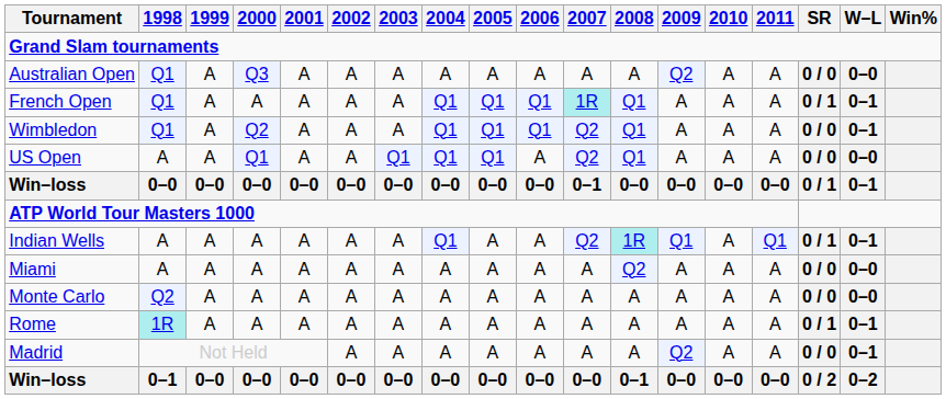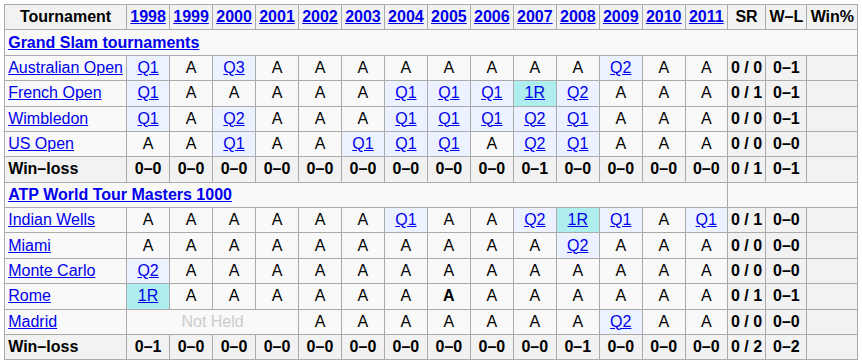Australian Open | W–L: 0–0 -> 0–1
French Open | 2008: Q1 -> Q2
Indian Wells | W–L: 0–1 -> 0–0
Rome | 2005: normal -> bold
Madrid | W–L: 0–1 -> 0–0
